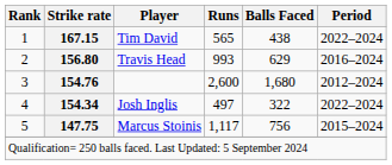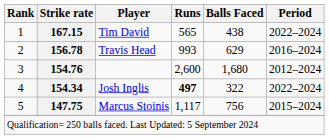Travis Head | Strike rate: 156.80 -> 156.78
Josh Inglis | Runs: normal -> bold
